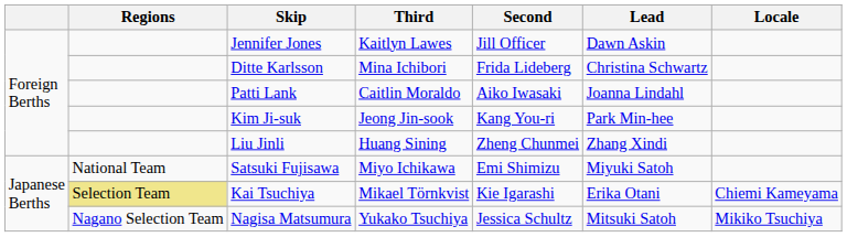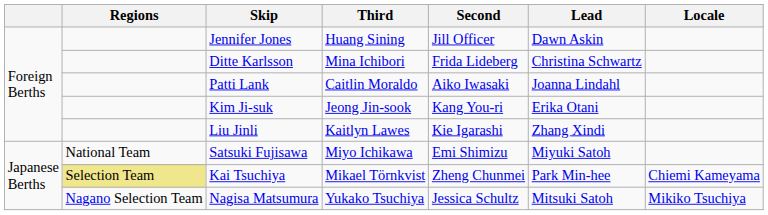Jennifer Jones | Third: Kaitlyn Lawes -> Huang Sining
Kim Ji-suk | Lead: Park Min-hee -> Erika Otani
Liu Jinli | Third: Huang Sining -> Kaitlyn Lawes
Liu Jinli | Second: Zheng Chunmei -> Kie Igarashi
Kai Tsuchiya | Second: Kie Igarashi -> Zheng Chunmei
Kai Tsuchiya | Lead: Erika Otani -> Park Min-hee
